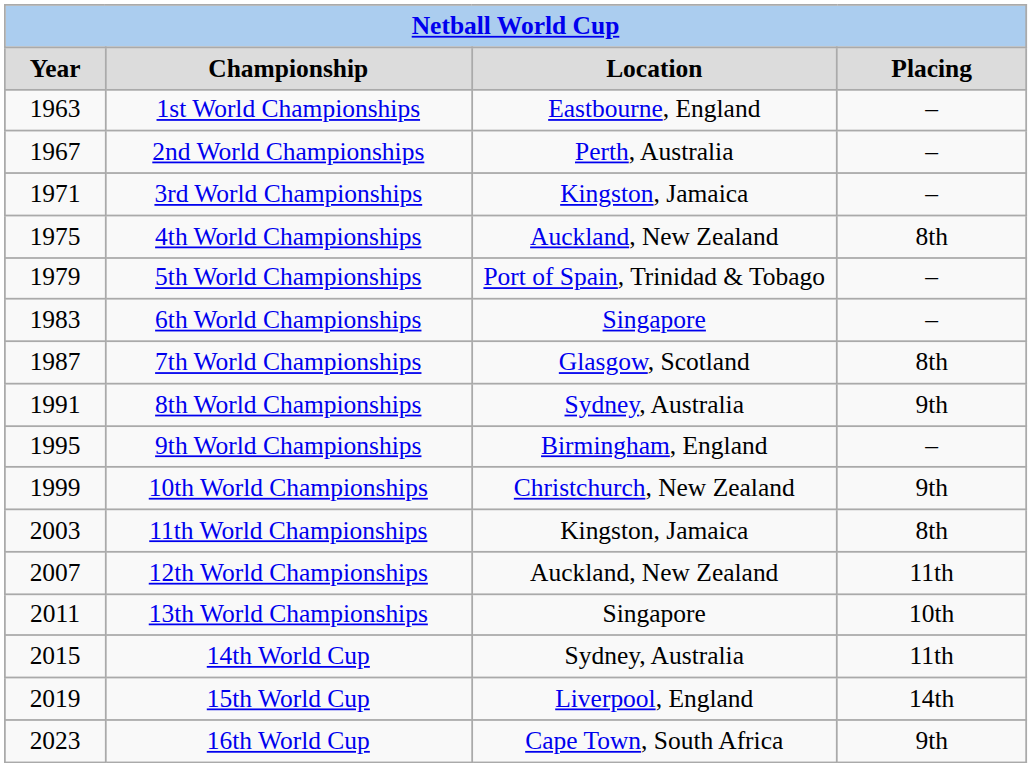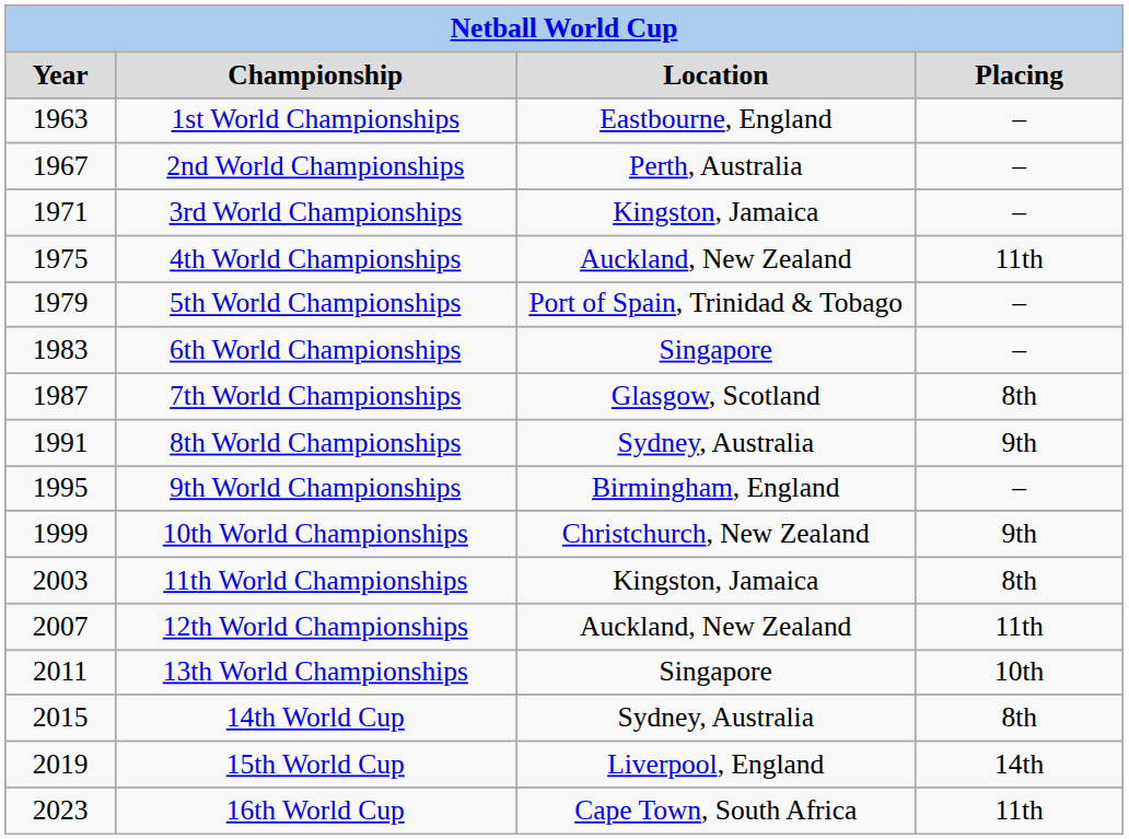4th World Championships | Placing: 8th -> 11th
14th World Cup | Placing: 11th -> 8th
16th World Cup | Placing: 9th -> 11th
